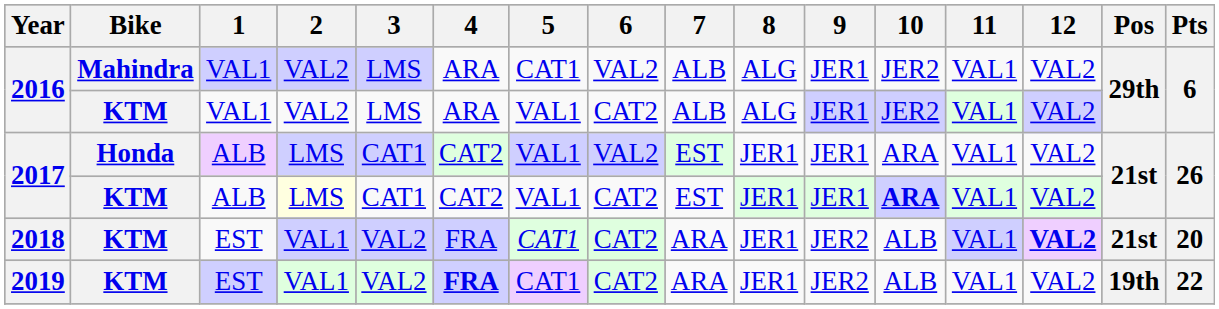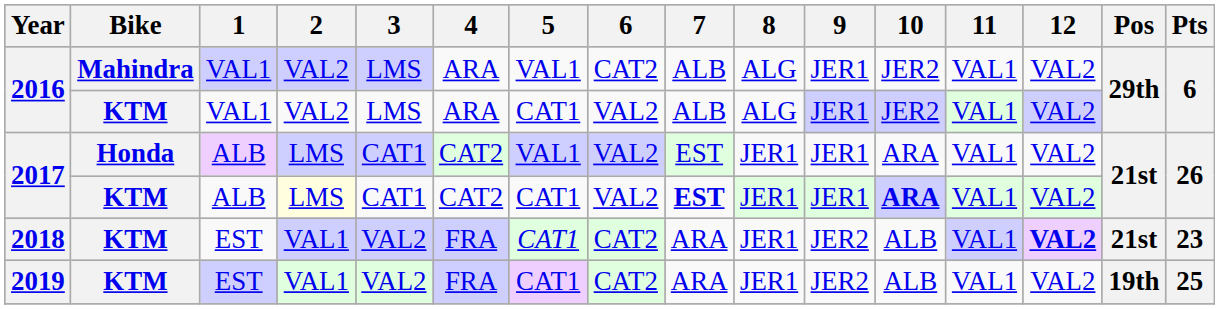2016 / Mahindra | 5: CAT1 -> VAL1
2016 / Mahindra | 6: VAL2 -> CAT2
2016 / KTM | 5: VAL1 -> CAT1
2016 / KTM | 6: CAT2 -> VAL2
2017 / KTM | 5: VAL1 -> CAT1
2017 / KTM | 6: CAT2 -> VAL2
2017 / KTM | 7: normal -> bold
2018 | Pts: 20 -> 23
2019 | 4: bold -> normal
2019 | Pts: 22 -> 25
